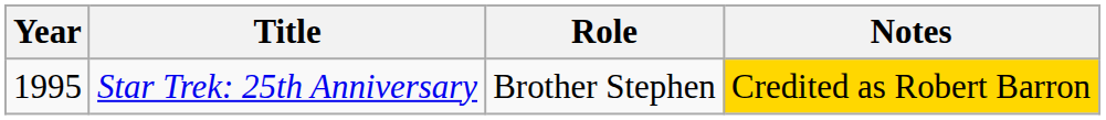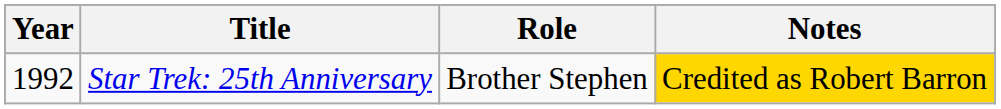Star Trek: 25th Anniversary | Year: 1995 -> 1992
